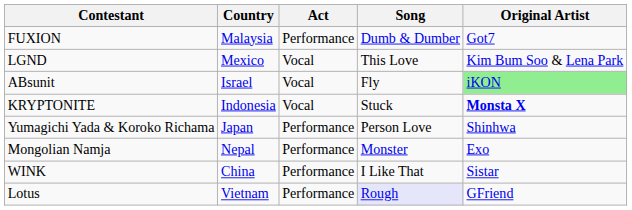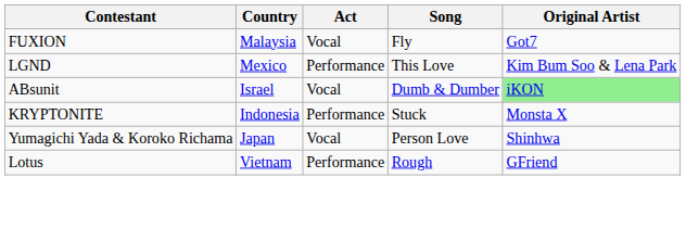FUXION | Act: Performance -> Vocal
FUXION | Song: Dumb & Dumber -> Fly
LGND | Act: Vocal -> Performance
ABsunit | Song: Fly -> Dumb & Dumber
KRYPTONITE | Act: Vocal -> Performance
KRYPTONITE | Original Artist: bold -> normal
Yumagichi Yada & Koroko Richama | Act: Performance -> Vocal
- row: Mongolian Namja | Nepal | Performance | Monster | Exo
- row: WINK | China | Performance | I Like That | Sistar
Lotus | Song: lavender background -> no background
